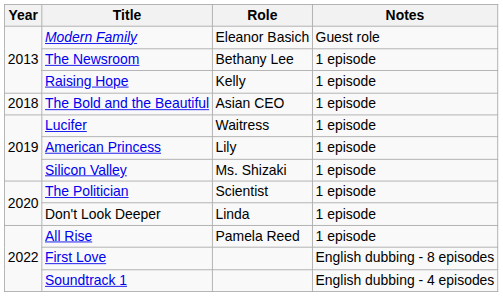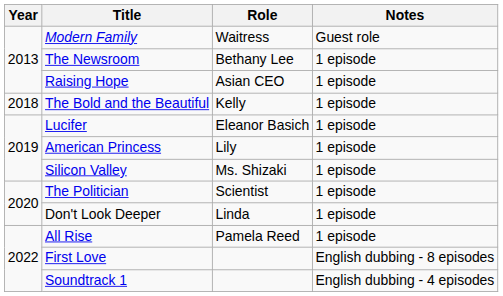Modern Family | Role: Eleanor Basich -> Waitress
Raising Hope | Role: Kelly -> Asian CEO
The Bold and the Beautiful | Role: Asian CEO -> Kelly
Lucifer | Role: Waitress -> Eleanor Basich
